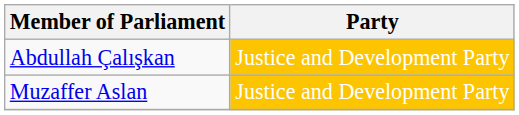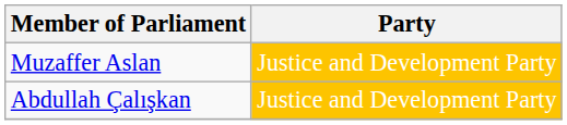rows swapped: Abdullah Çalışkan <-> Muzaffer Aslan
